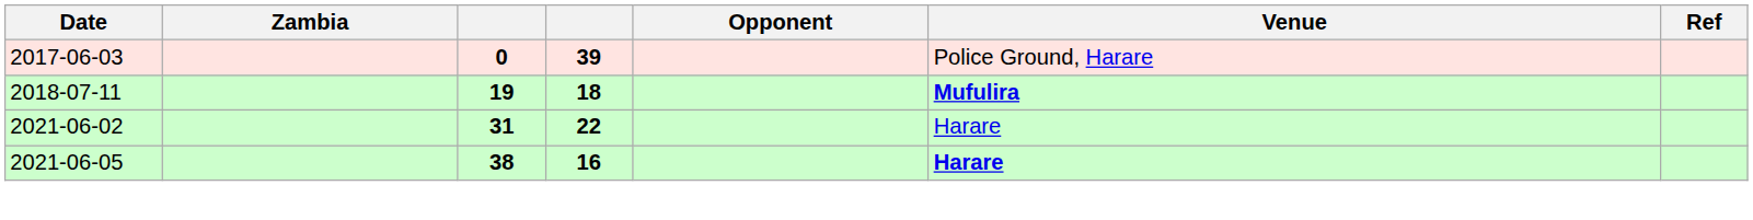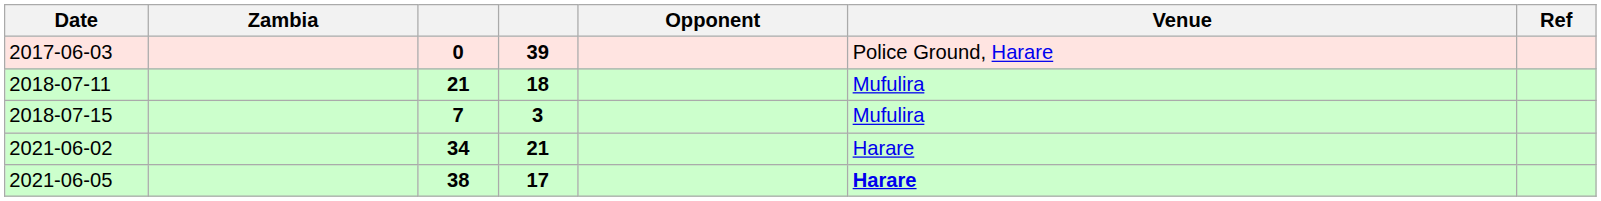2018-07-11 | column 3: 19 -> 21
2018-07-11 | Venue: bold -> normal
+ row: 2018-07-15 | 7 | 3 | Mufulira
2021-06-02 | column 3: 31 -> 34
2021-06-02 | column 4: 22 -> 21
2021-06-05 | column 4: 16 -> 17
